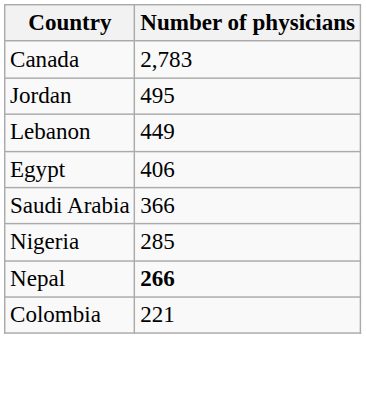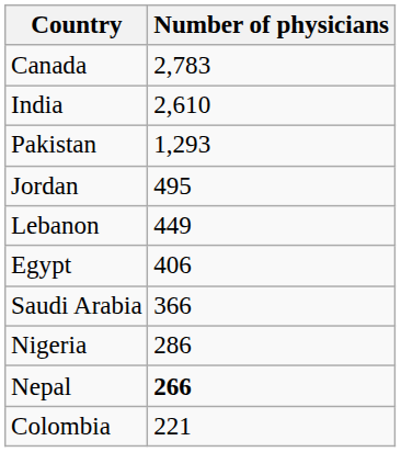+ row: India | 2,610
+ row: Pakistan | 1,293
Nigeria | Number of physicians: 285 -> 286
